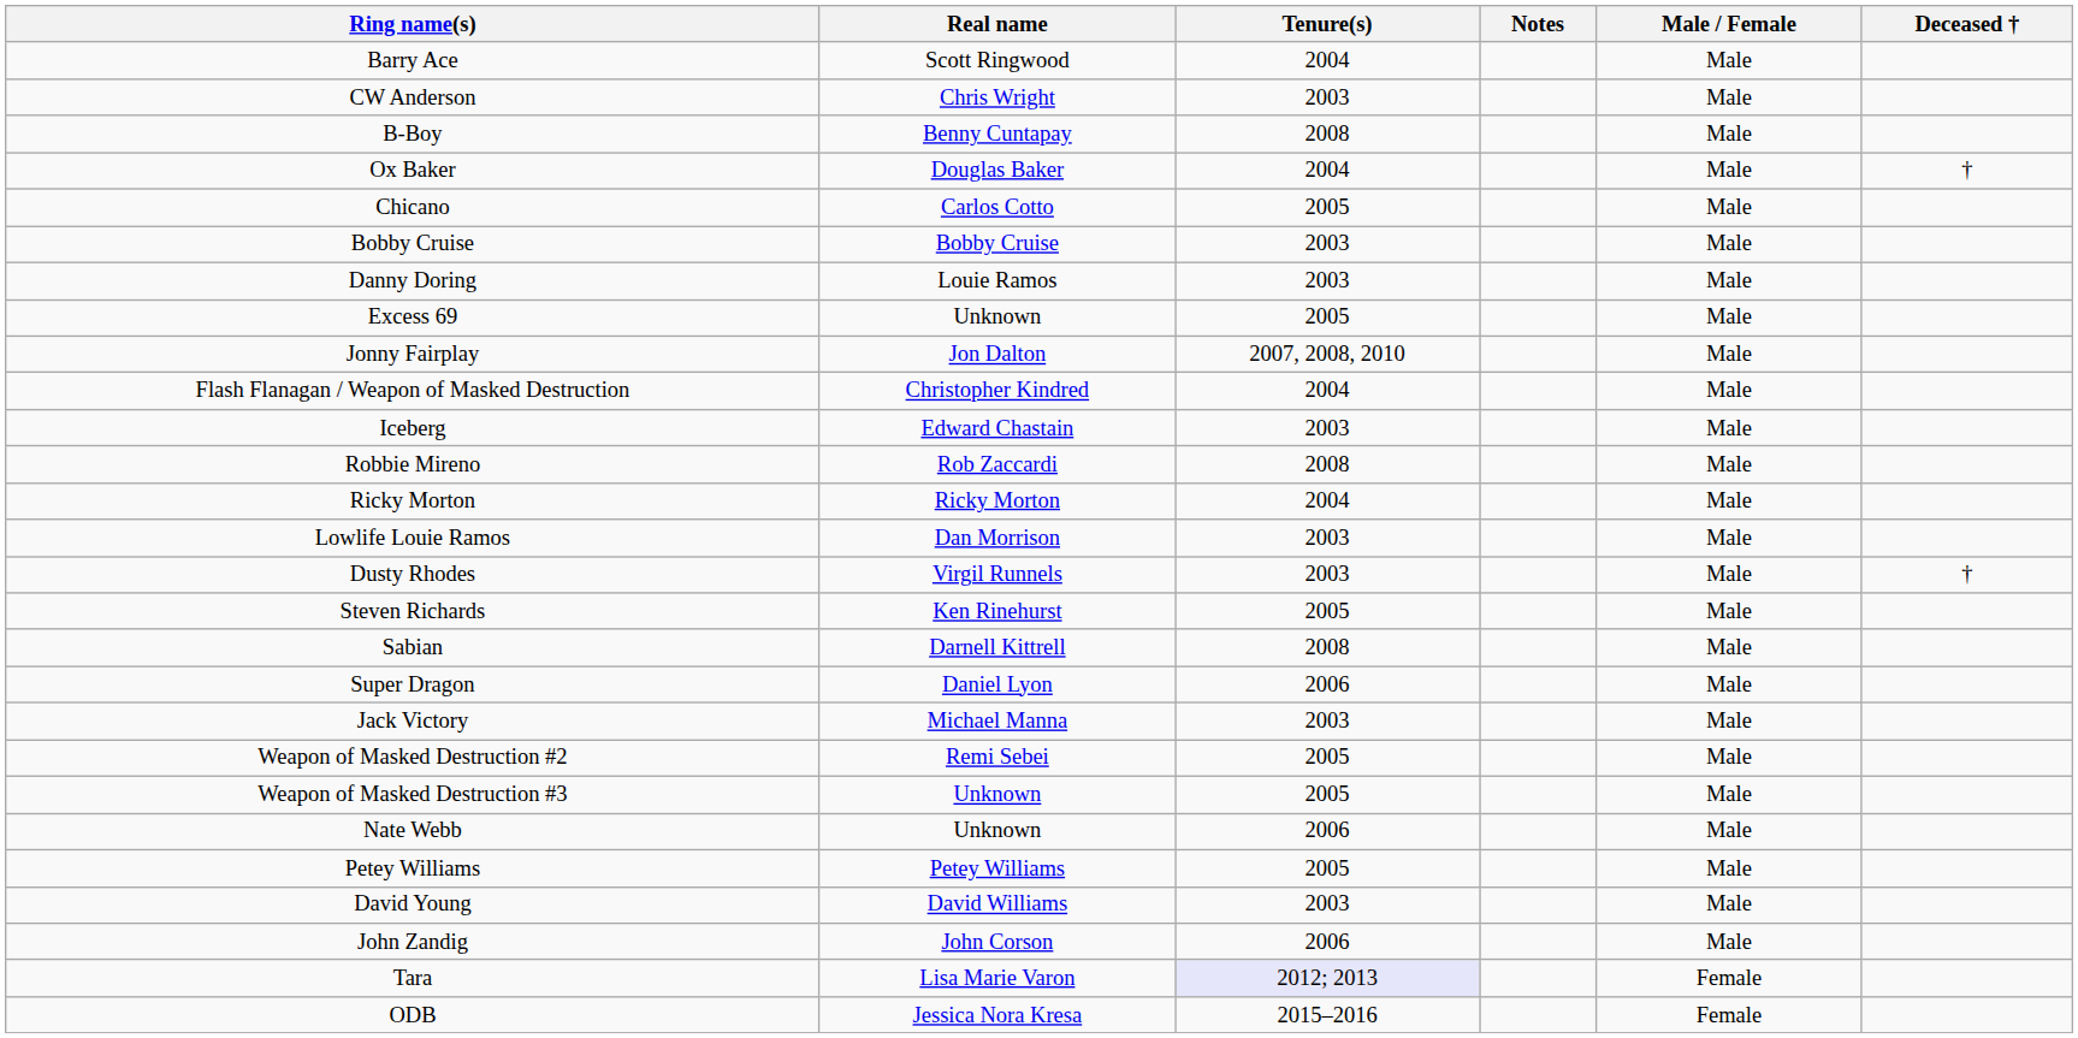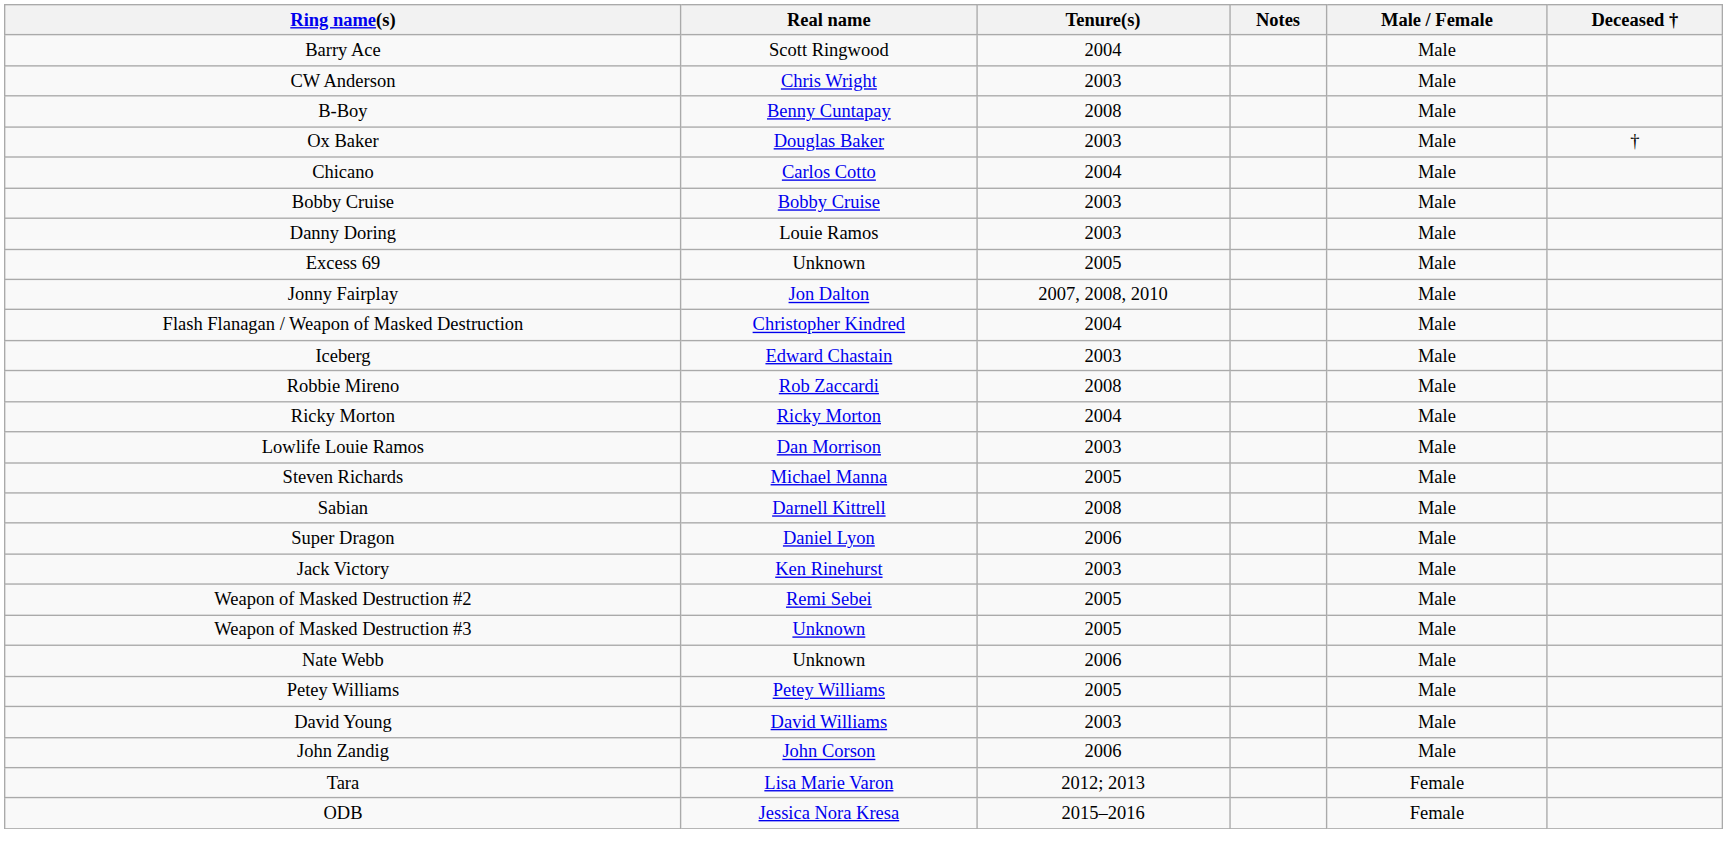Ox Baker | Tenure(s): 2004 -> 2003
Chicano | Tenure(s): 2005 -> 2004
- row: Dusty Rhodes | Virgil Runnels | 2003 | Male | †
Steven Richards | Real name: Ken Rinehurst -> Michael Manna
Jack Victory | Real name: Michael Manna -> Ken Rinehurst
Tara | Tenure(s): lavender background -> no background
